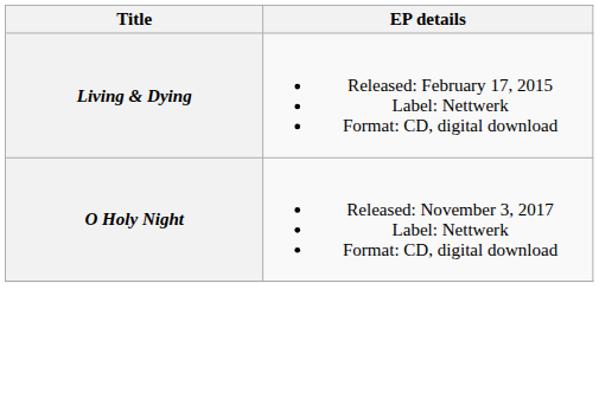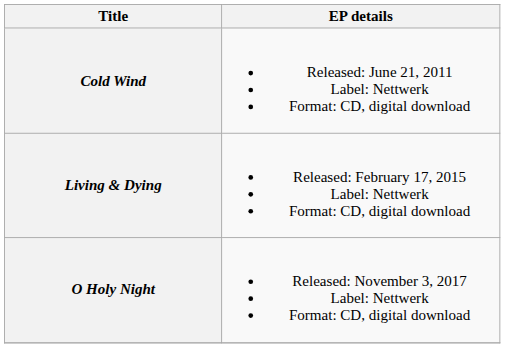+ row: Cold Wind | Released: June 21, 2011 Label: Nettwerk Format: CD, digital download
